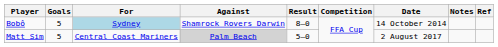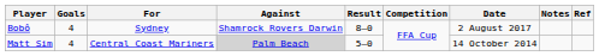Bobô | Goals: 5 -> 4
Bobô | For: lightblue background -> no background
Bobô | Date: 14 October 2014 -> 2 August 2017
Matt Sim | Goals: 5 -> 4
Matt Sim | Date: 2 August 2017 -> 14 October 2014
